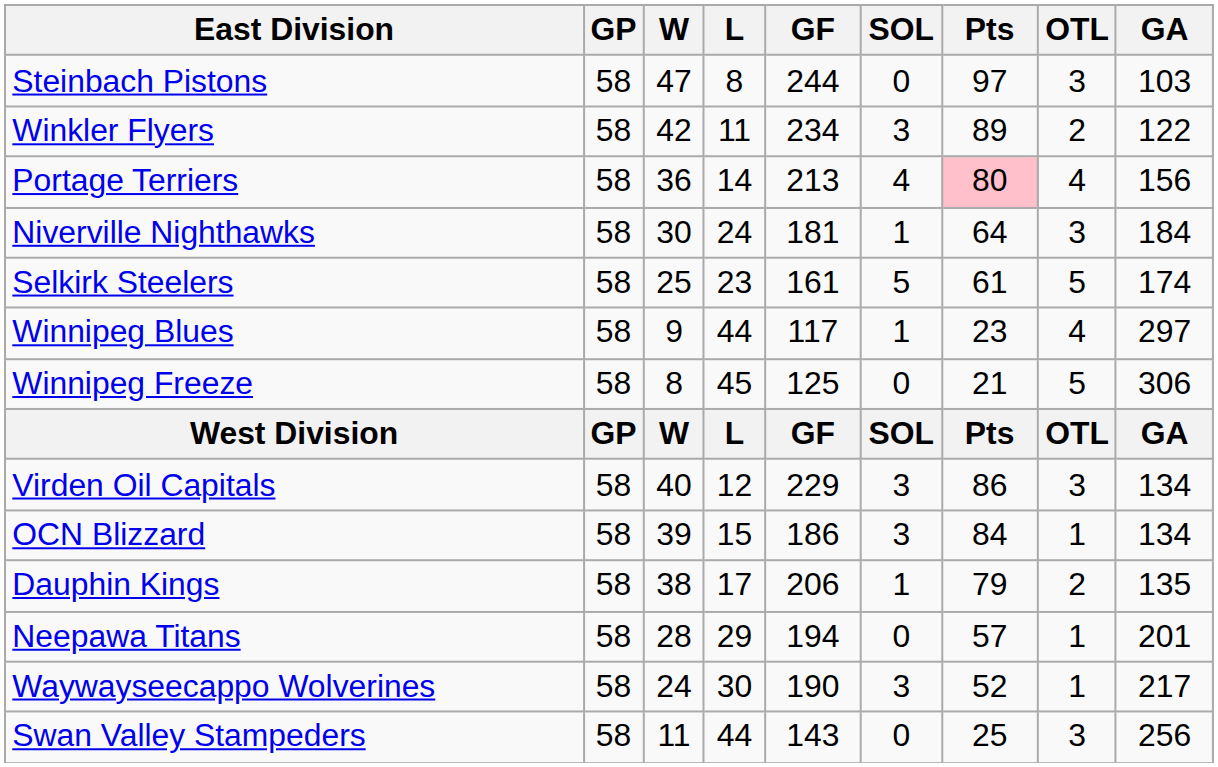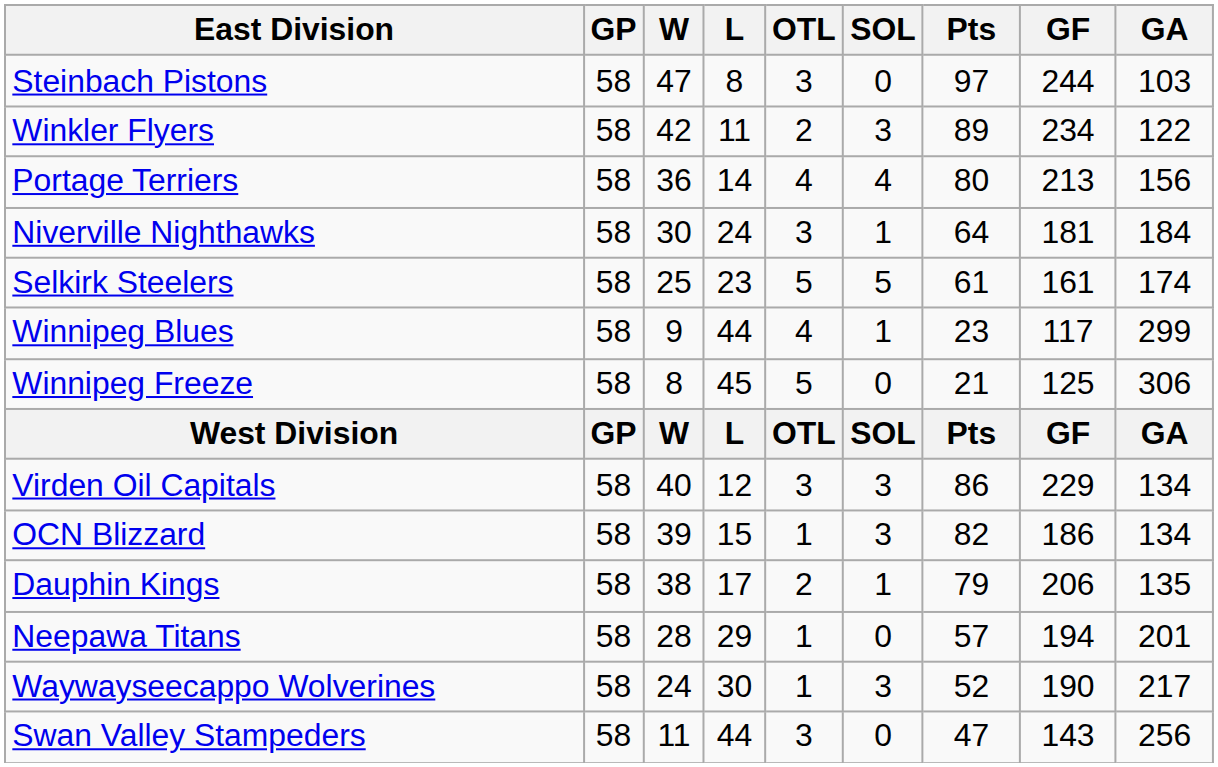columns swapped: OTL <-> GF
Portage Terriers | Pts: pink background -> no background
Winnipeg Blues | GA: 297 -> 299
OCN Blizzard | Pts: 84 -> 82
Swan Valley Stampeders | Pts: 25 -> 47
